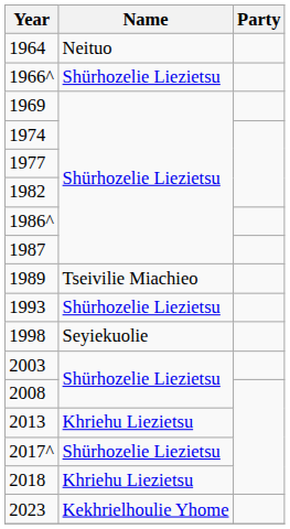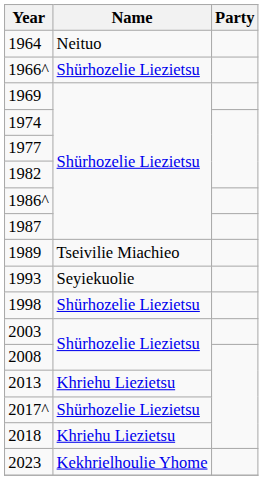1993 | Name: Shürhozelie Liezietsu -> Seyiekuolie
1998 | Name: Seyiekuolie -> Shürhozelie Liezietsu
